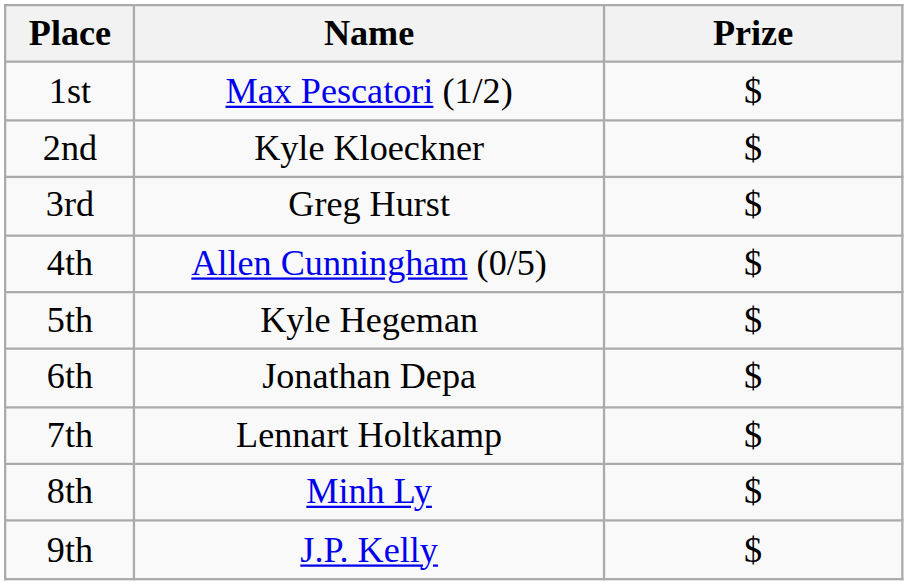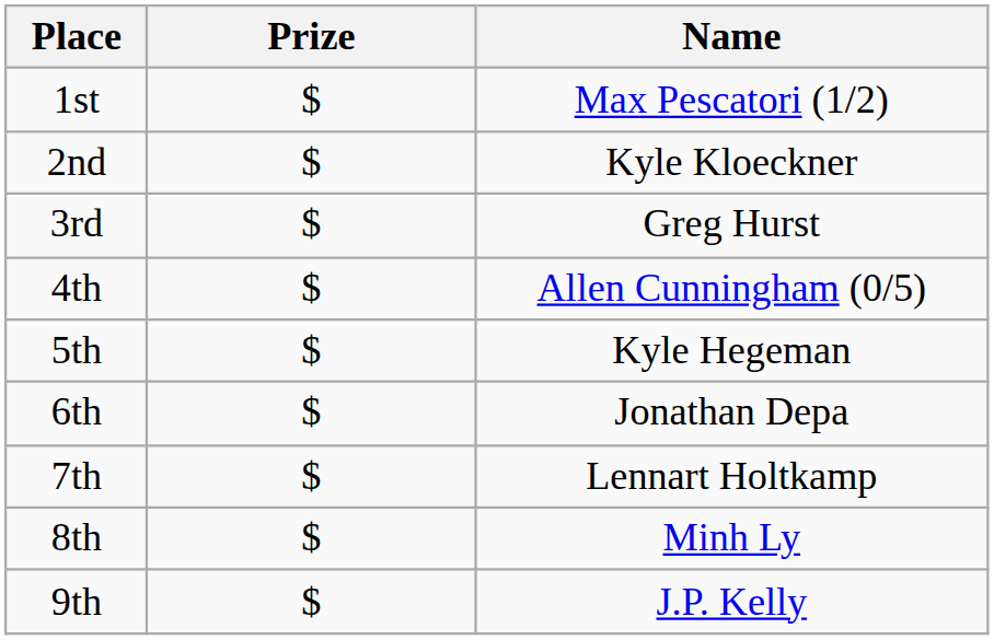columns swapped: Name <-> Prize
